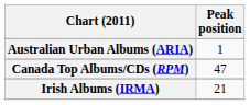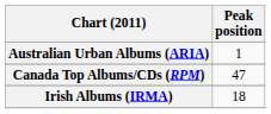Irish Albums (IRMA) | Peak position: 21 -> 18
